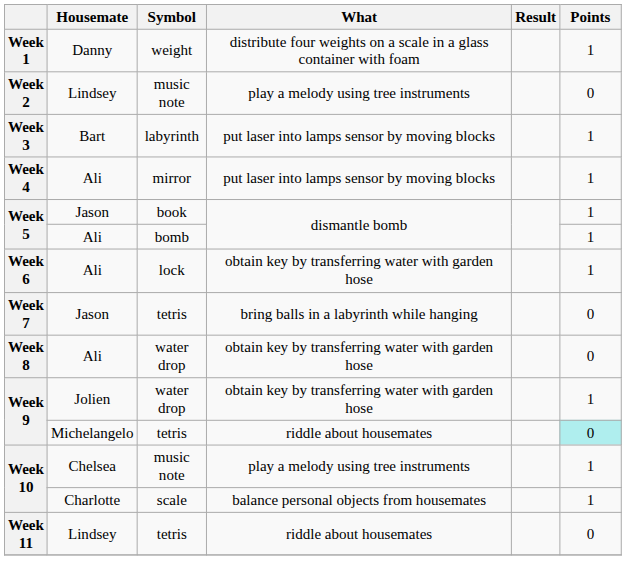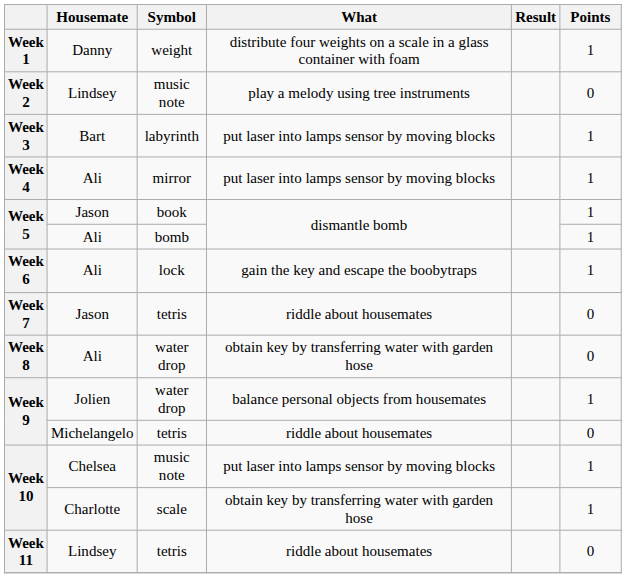Week 6 | What: obtain key by transferring water with garden hose -> gain the key and escape the boobytraps
Week 7 | What: bring balls in a labyrinth while hanging -> riddle about housemates
Week 9 / water drop | What: obtain key by transferring water with garden hose -> balance personal objects from housemates
Week 9 / tetris | Points: paleturquoise background -> no background
Week 10 / music note | What: play a melody using tree instruments -> put laser into lamps sensor by moving blocks
Week 10 / scale | What: balance personal objects from housemates -> obtain key by transferring water with garden hose
